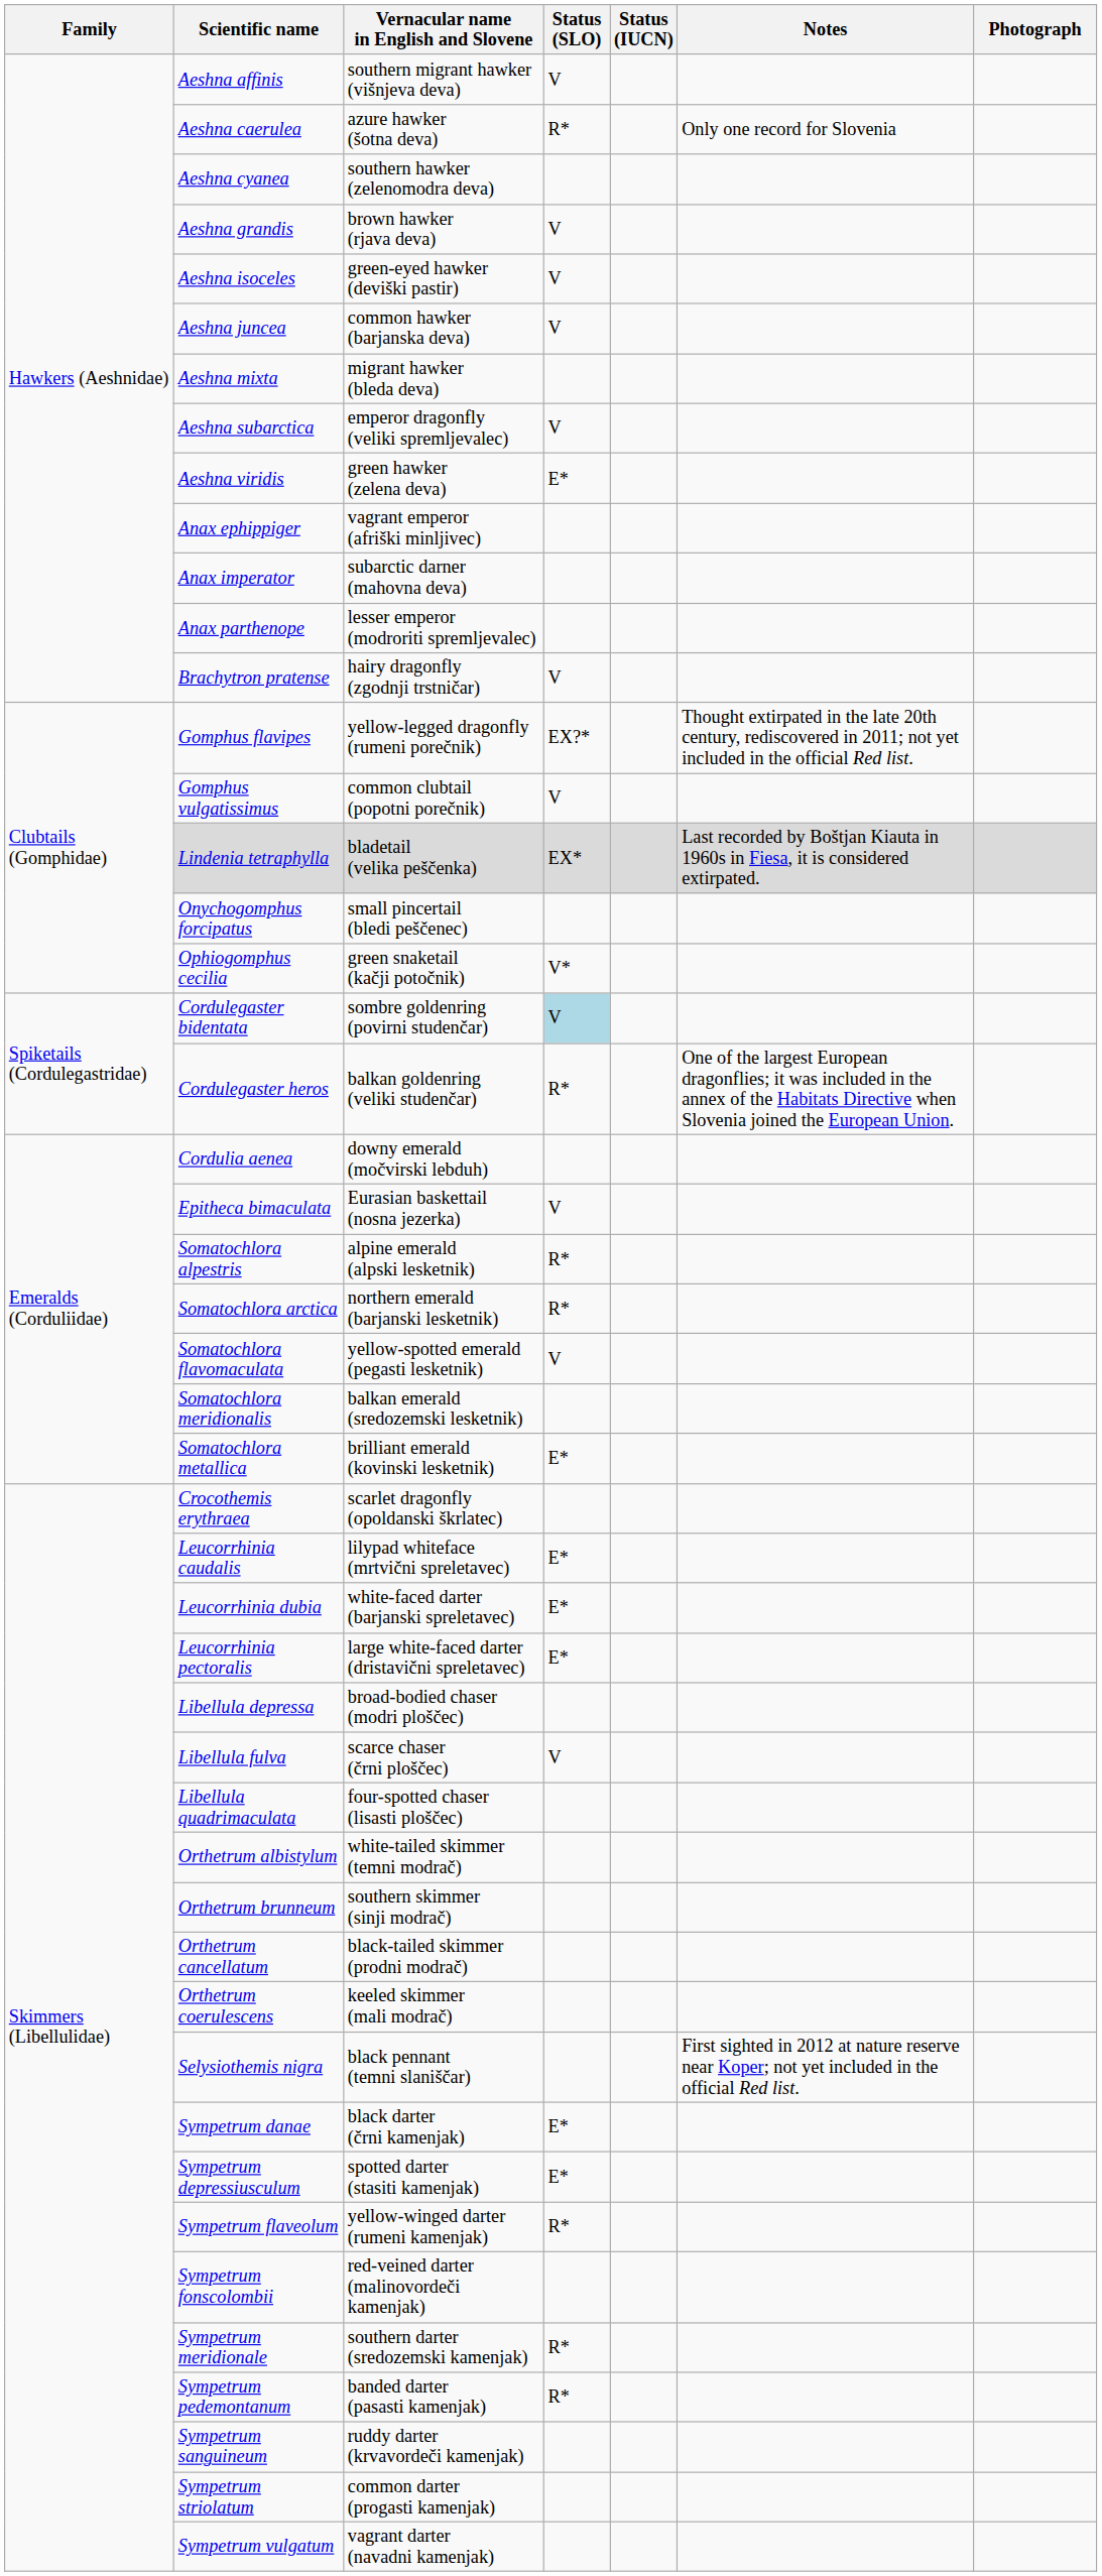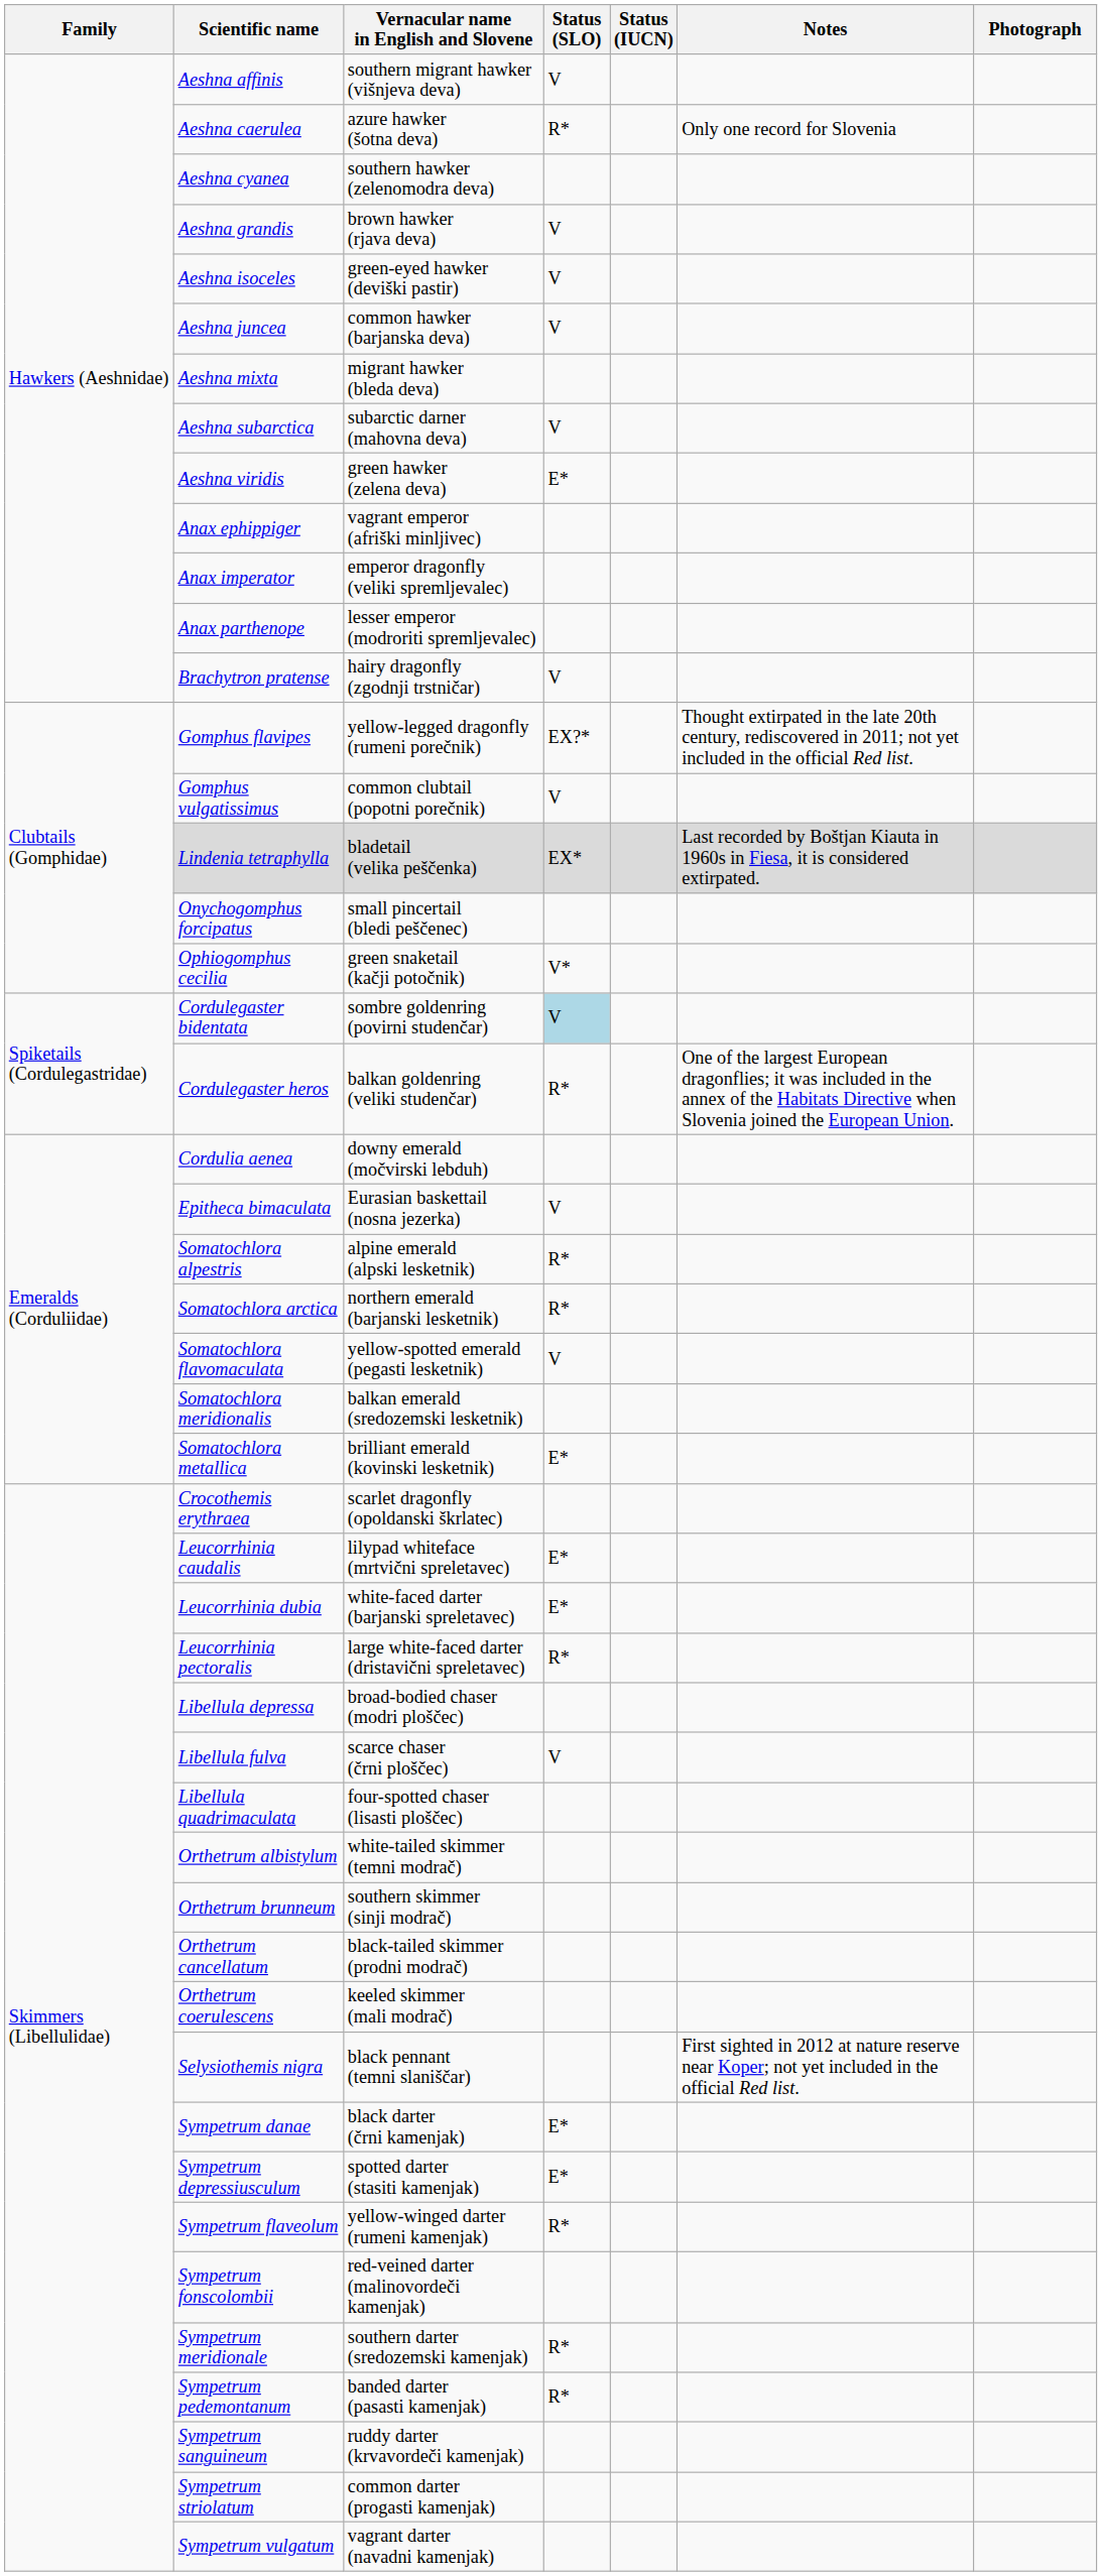Aeshna subarctica | Vernacular name in English and Slovene: emperor dragonfly (veliki spremljevalec) -> subarctic darner (mahovna deva)
Anax imperator | Vernacular name in English and Slovene: subarctic darner (mahovna deva) -> emperor dragonfly (veliki spremljevalec)
Leucorrhinia pectoralis | Status (SLO): E* -> R*
